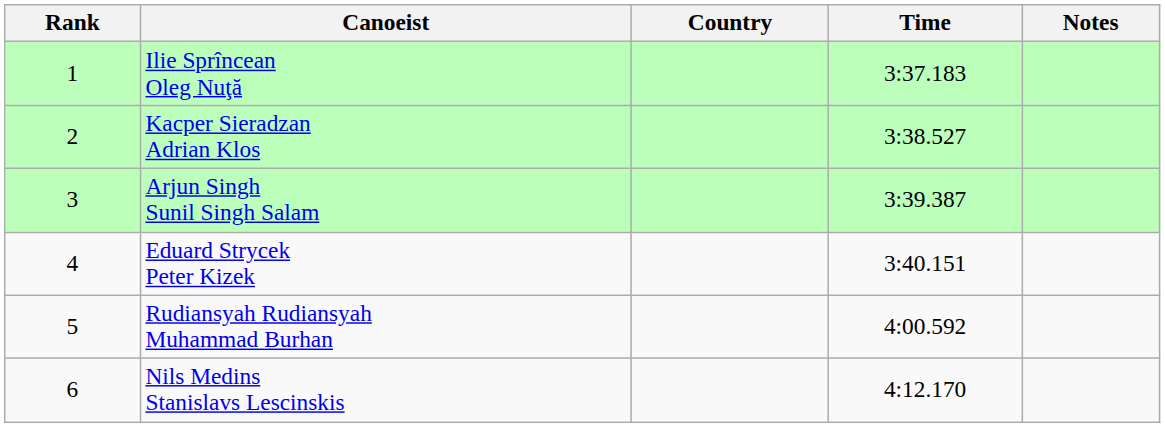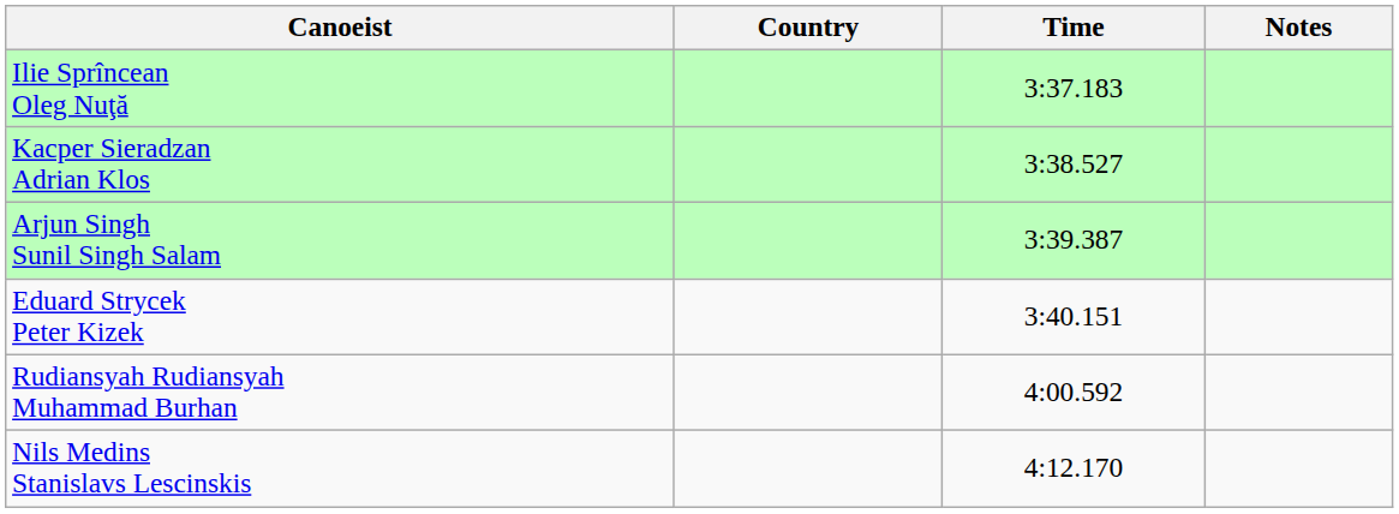- column: Rank | 1 | 2 | 3 | 4 | 5 | 6
